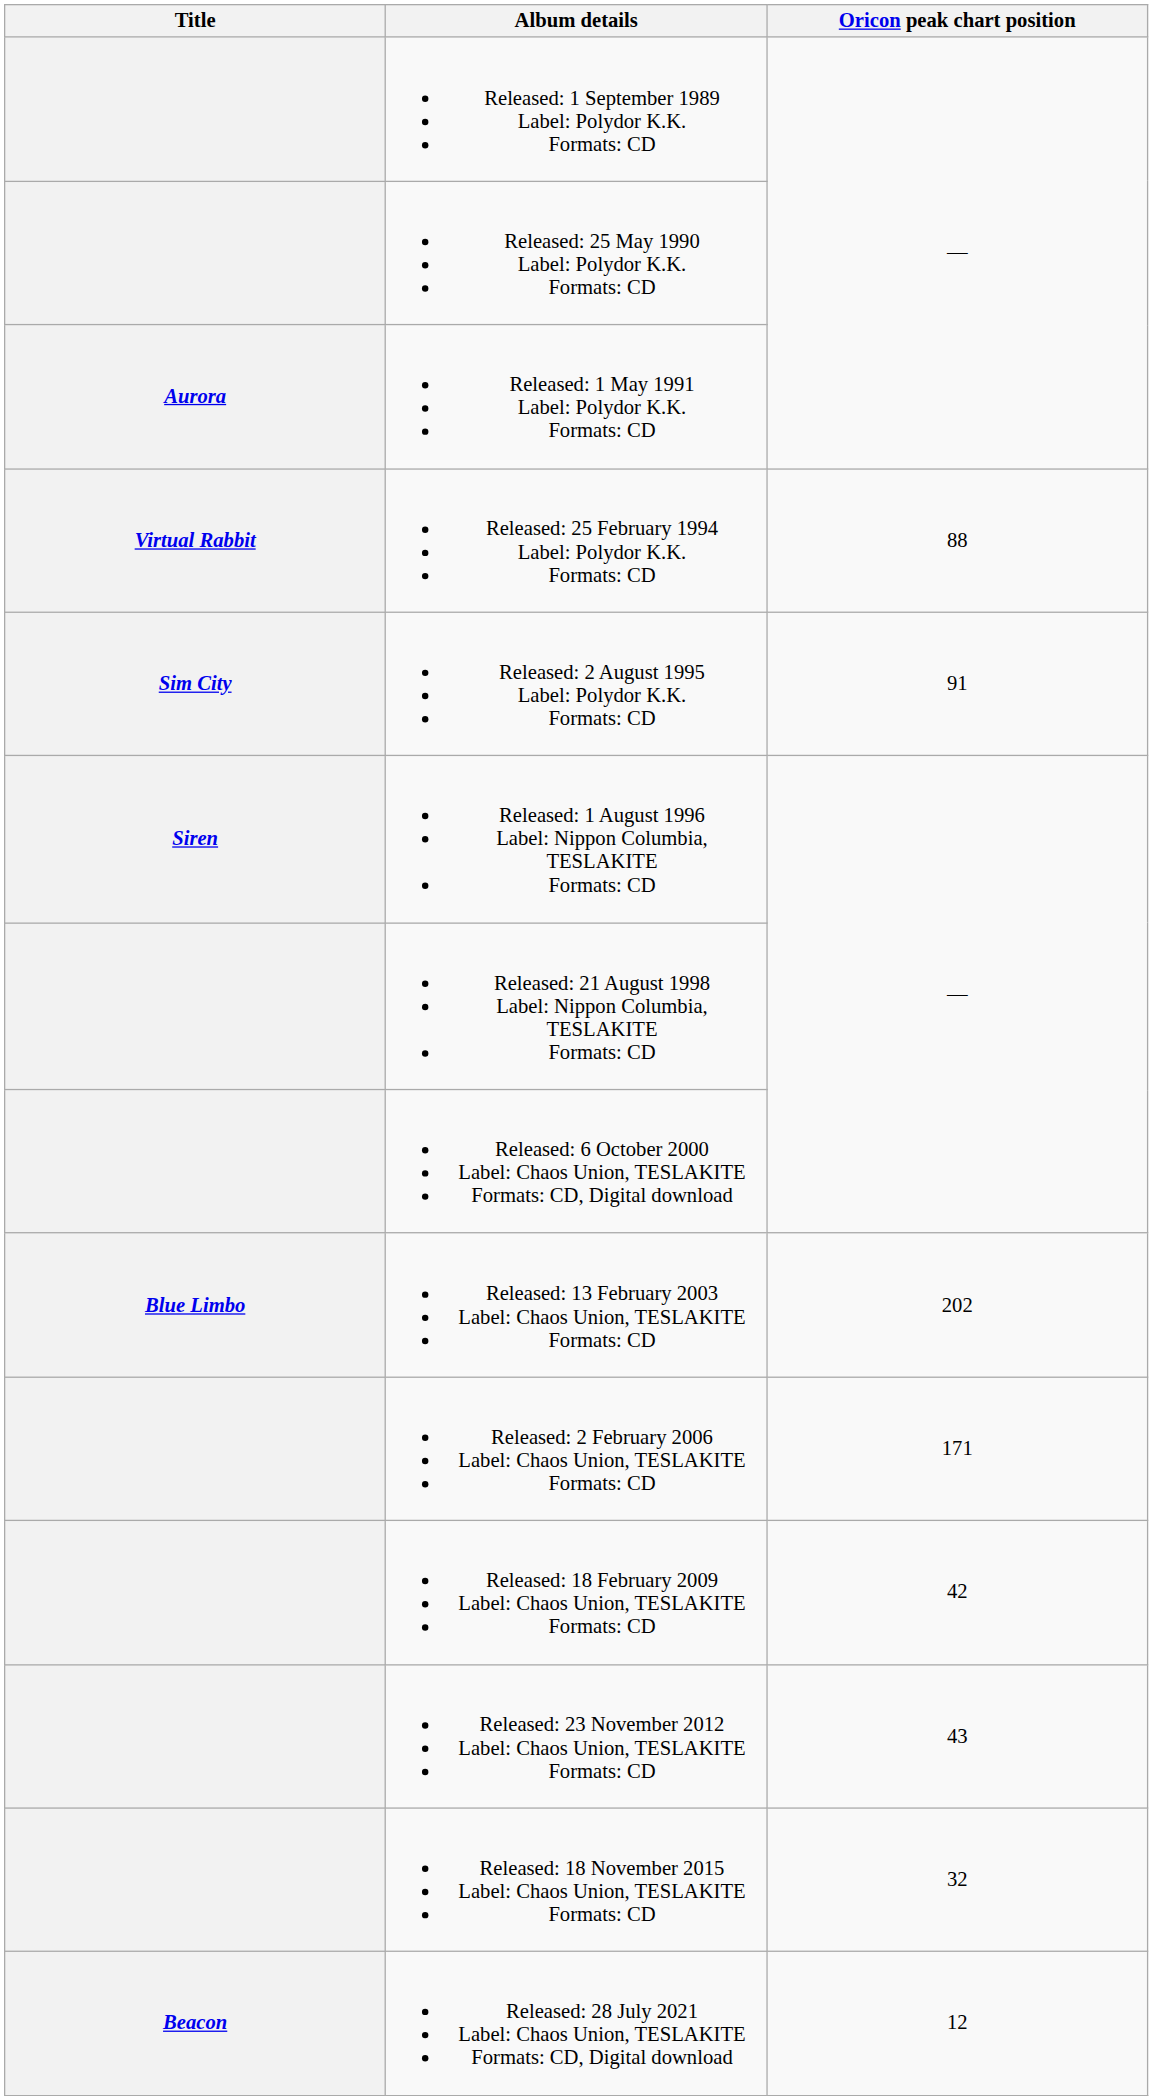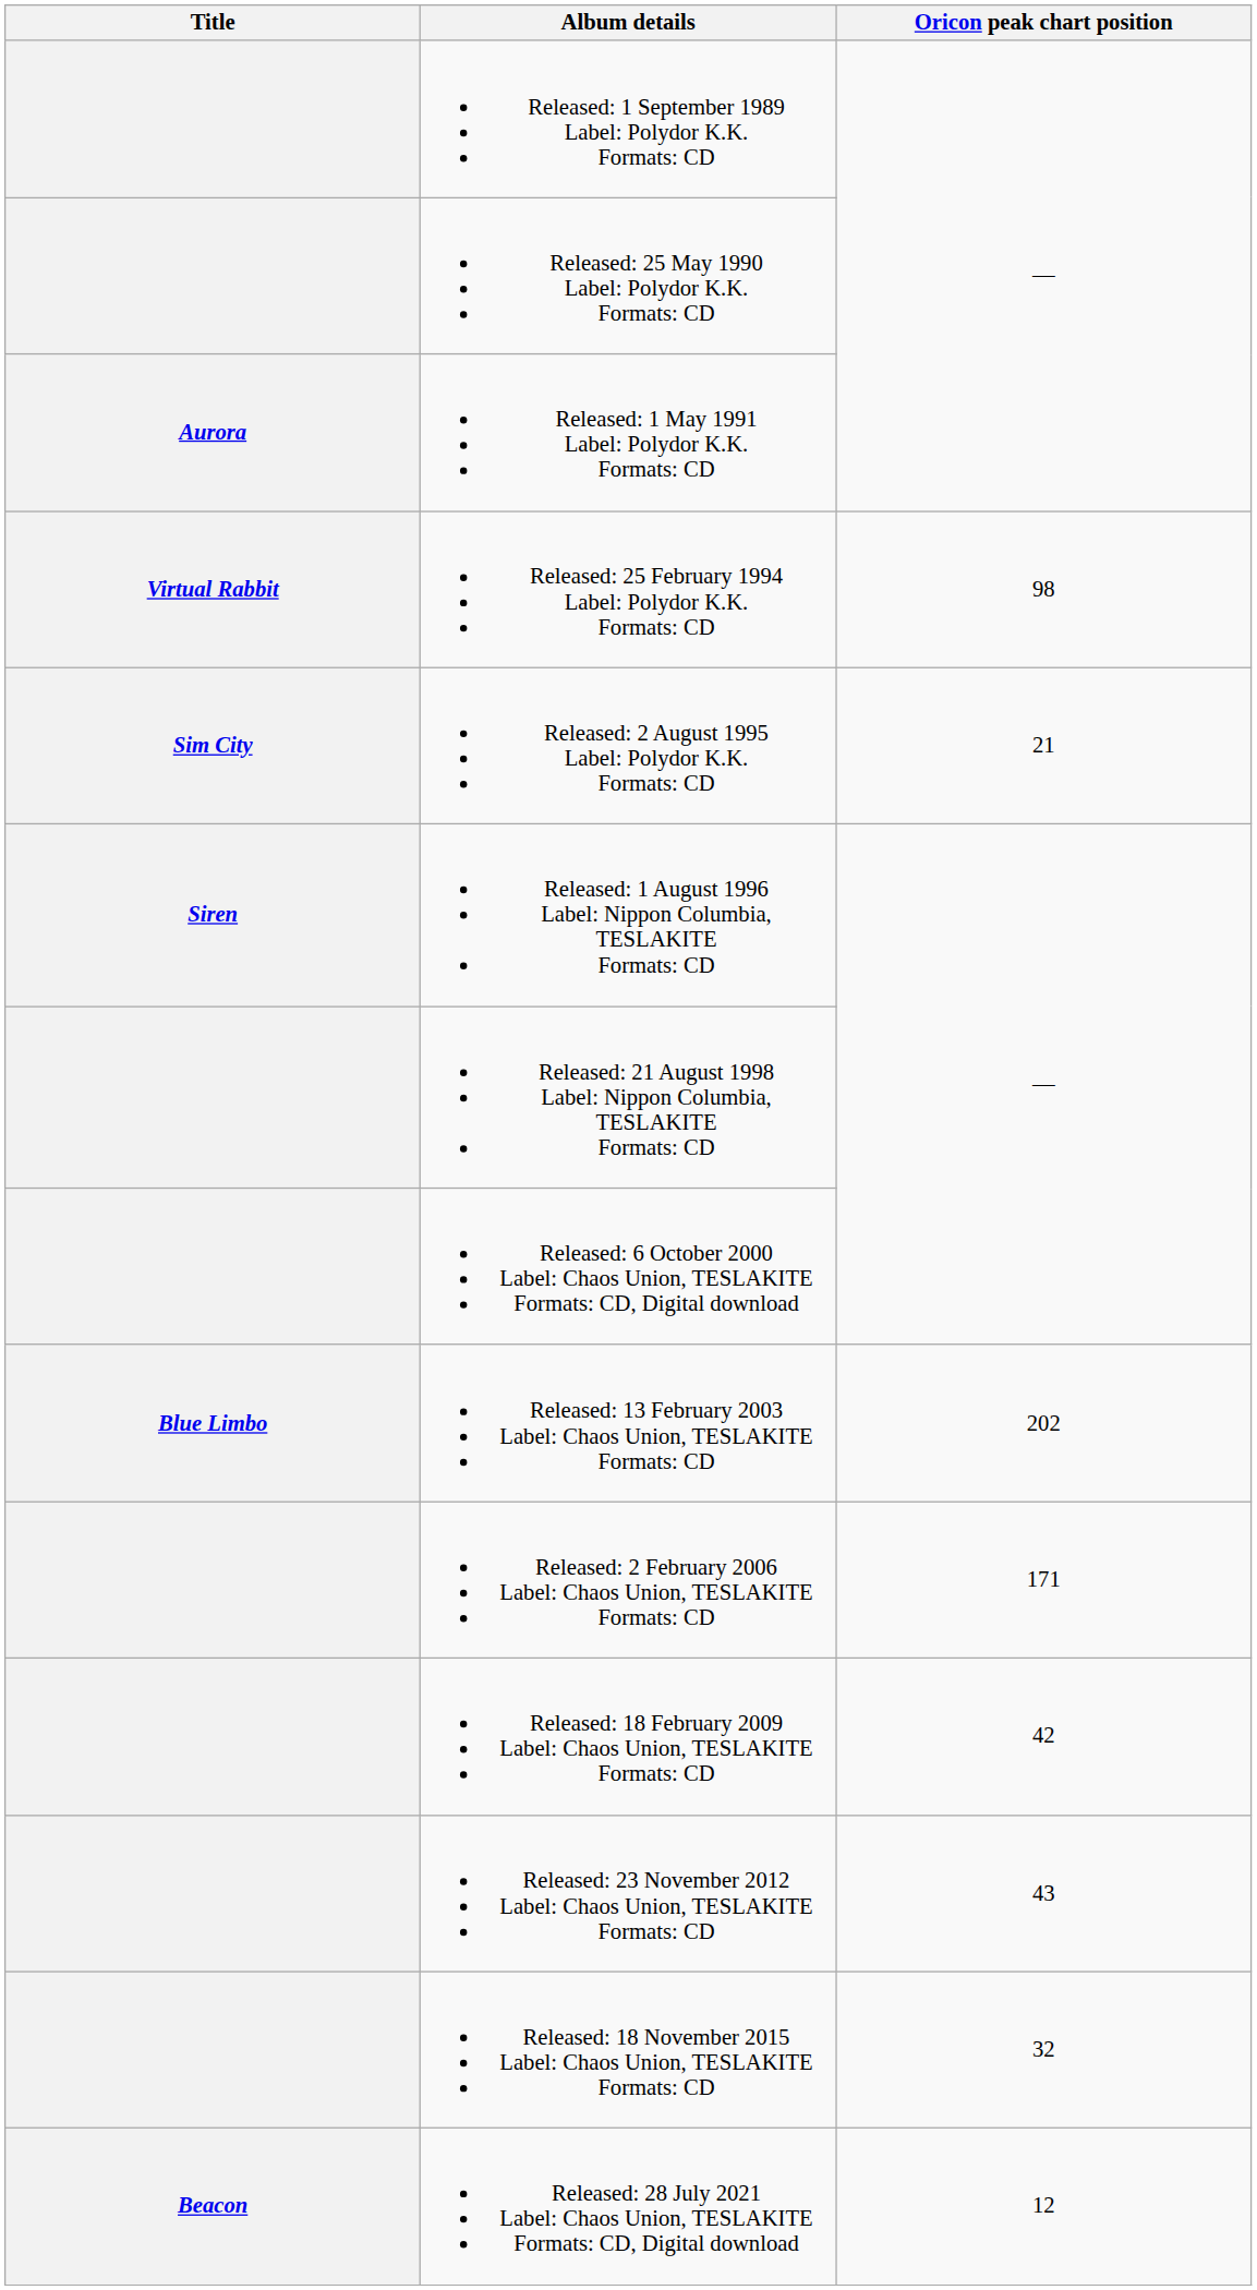Released: 25 February 1994 Label: Polydor K.K. Formats: CD | Oricon peak chart position: 88 -> 98
Released: 2 August 1995 Label: Polydor K.K. Formats: CD | Oricon peak chart position: 91 -> 21
